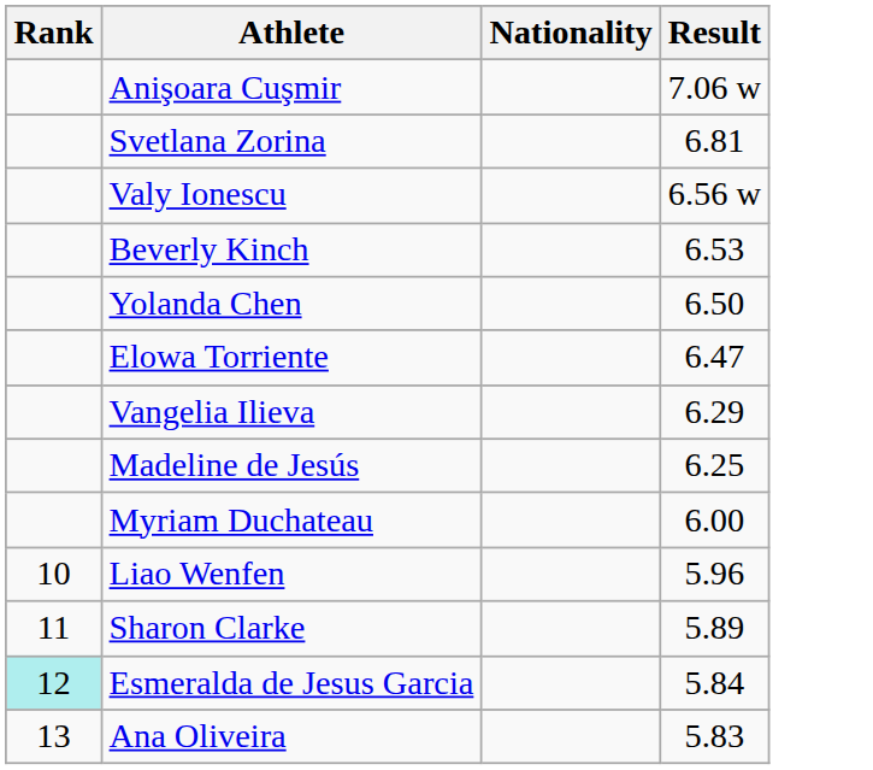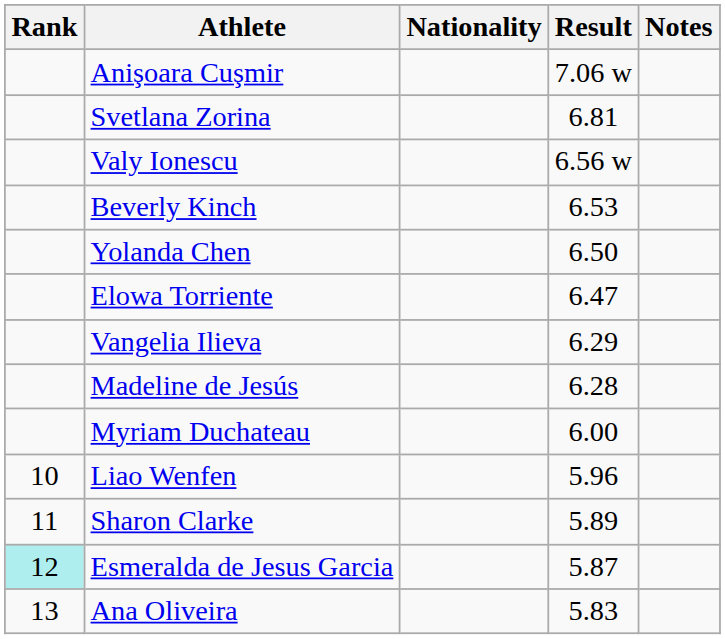+ column: Notes
Madeline de Jesús | Result: 6.25 -> 6.28
Esmeralda de Jesus Garcia | Result: 5.84 -> 5.87
